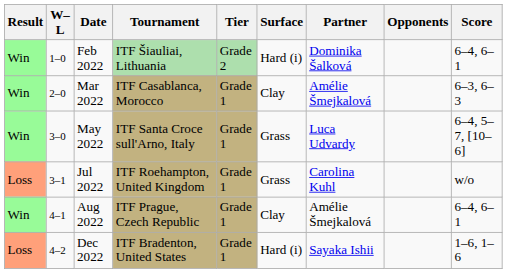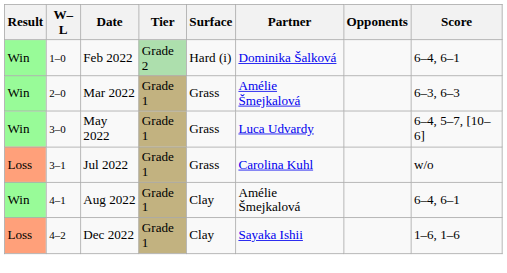- column: Tournament | ITF Šiauliai, Lithuania | ITF Casablanca, Morocco | ITF Santa Croce sull'Arno, Italy | ITF Roehampton, United Kingdom | ITF Prague, Czech Republic | ITF Bradenton, United States
Mar 2022 | Surface: Clay -> Grass
Dec 2022 | Surface: Hard (i) -> Clay
